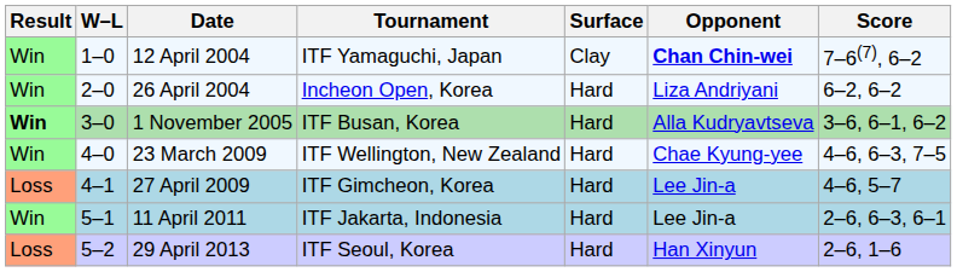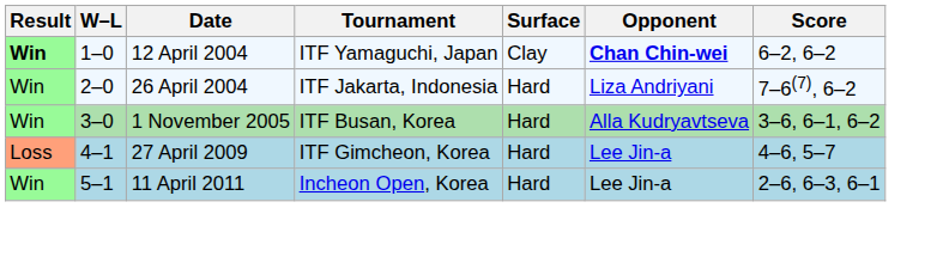12 April 2004 | Result: normal -> bold
12 April 2004 | Score: 7–6(7), 6–2 -> 6–2, 6–2
26 April 2004 | Tournament: Incheon Open, Korea -> ITF Jakarta, Indonesia
26 April 2004 | Score: 6–2, 6–2 -> 7–6(7), 6–2
1 November 2005 | Result: bold -> normal
- row: Win | 4–0 | 23 March 2009 | ITF Wellington, New Zealand | Hard | Chae Kyung-yee | 4–6, 6–3, 7–5
11 April 2011 | Tournament: ITF Jakarta, Indonesia -> Incheon Open, Korea
- row: Loss | 5–2 | 29 April 2013 | ITF Seoul, Korea | Hard | Han Xinyun | 2–6, 1–6
